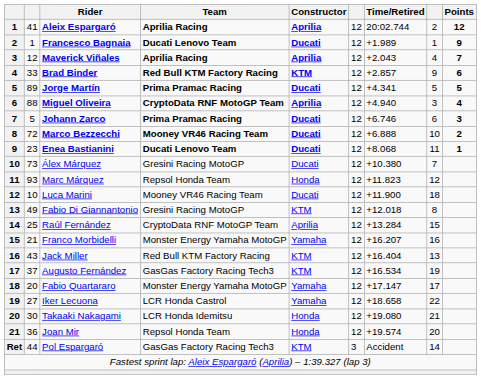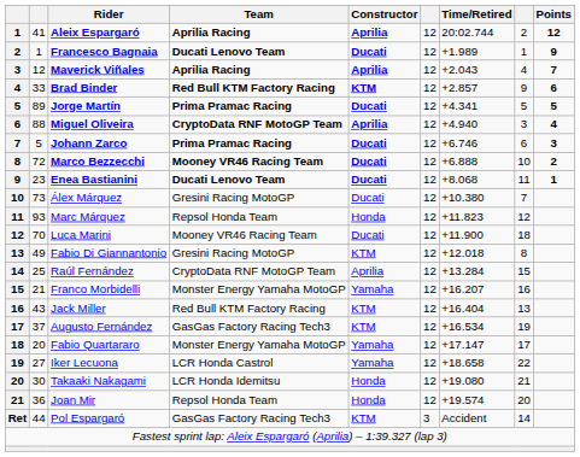Luca Marini | column 2: 10 -> 70
